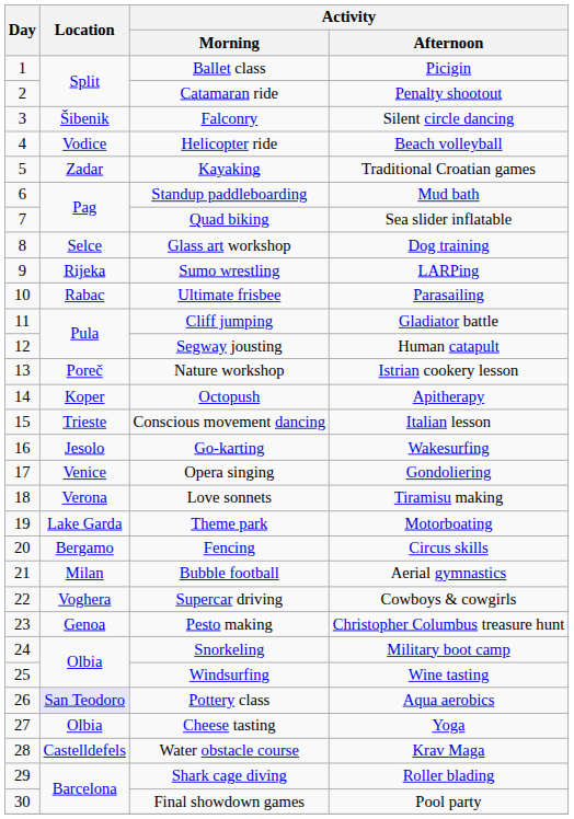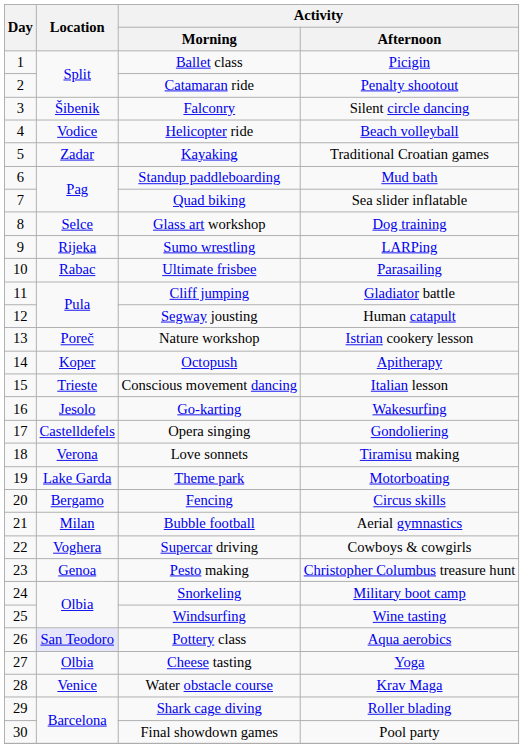Opera singing | Location: Venice -> Castelldefels
Water obstacle course | Location: Castelldefels -> Venice
